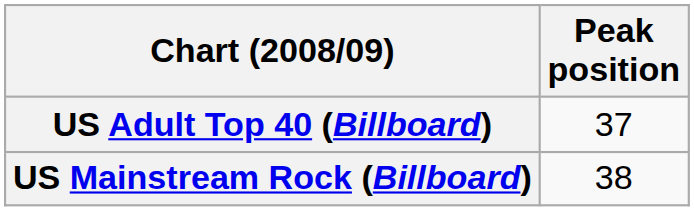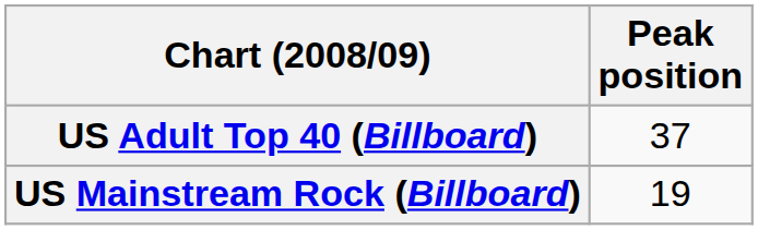US Mainstream Rock (Billboard) | Peak position: 38 -> 19
